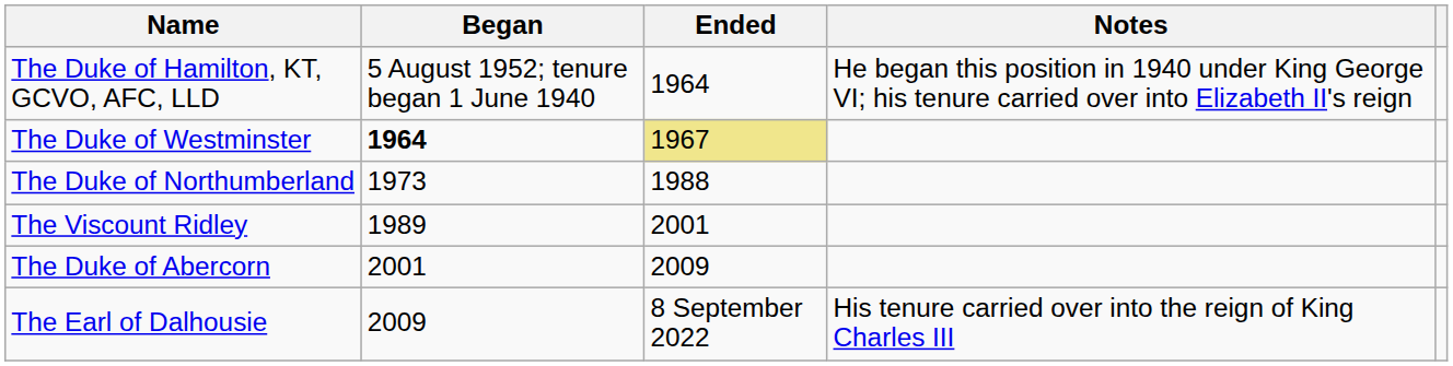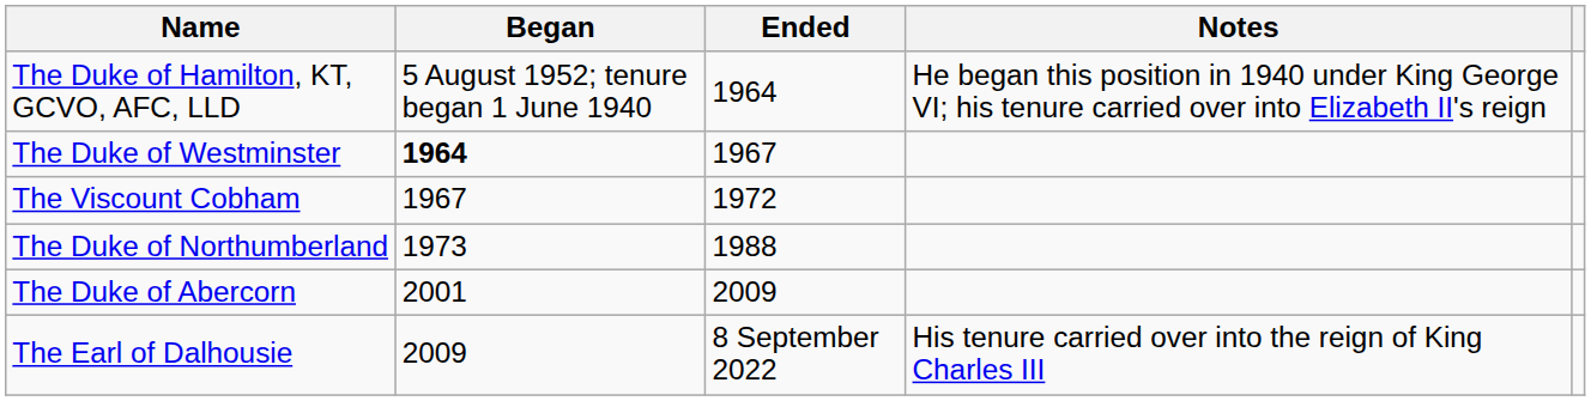The Duke of Westminster | Ended: khaki background -> no background
+ row: The Viscount Cobham | 1967 | 1972
- row: The Viscount Ridley | 1989 | 2001
